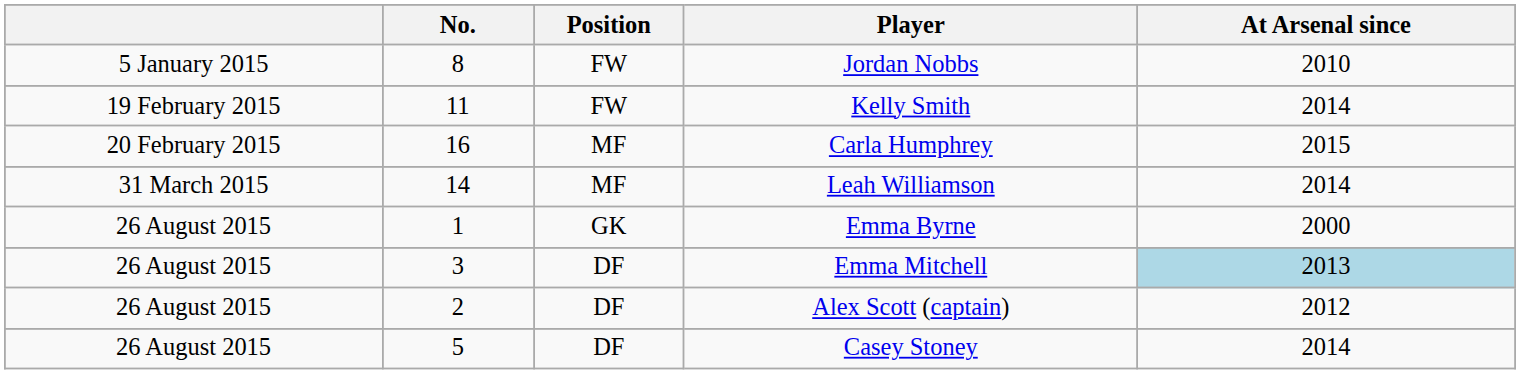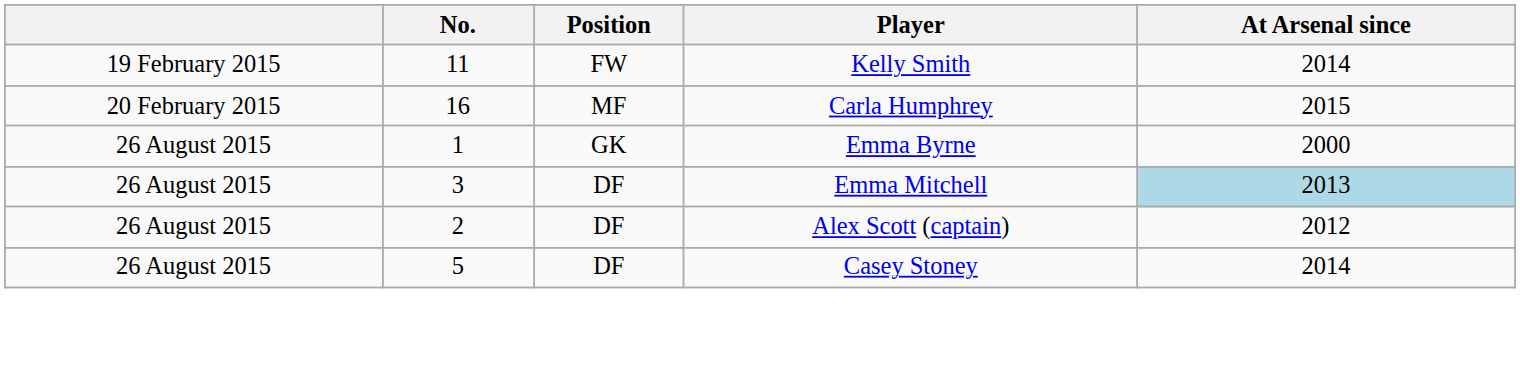- row: 5 January 2015 | 8 | FW | Jordan Nobbs | 2010
- row: 31 March 2015 | 14 | MF | Leah Williamson | 2014
